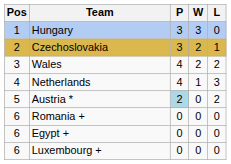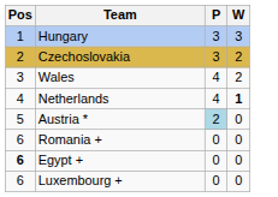- column: L | 0 | 1 | 2 | 3 | 2 | 0 | 0 | 0
Netherlands | W: normal -> bold
Egypt + | Pos: normal -> bold
